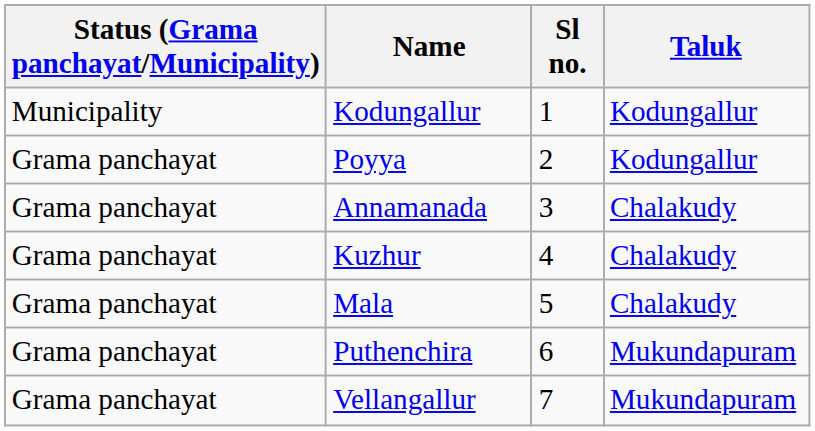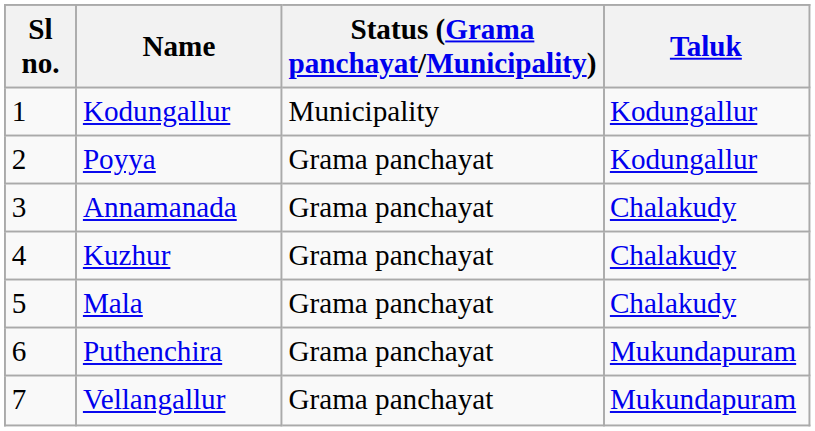columns swapped: Sl no. <-> Status (Grama panchayat/Municipality)
